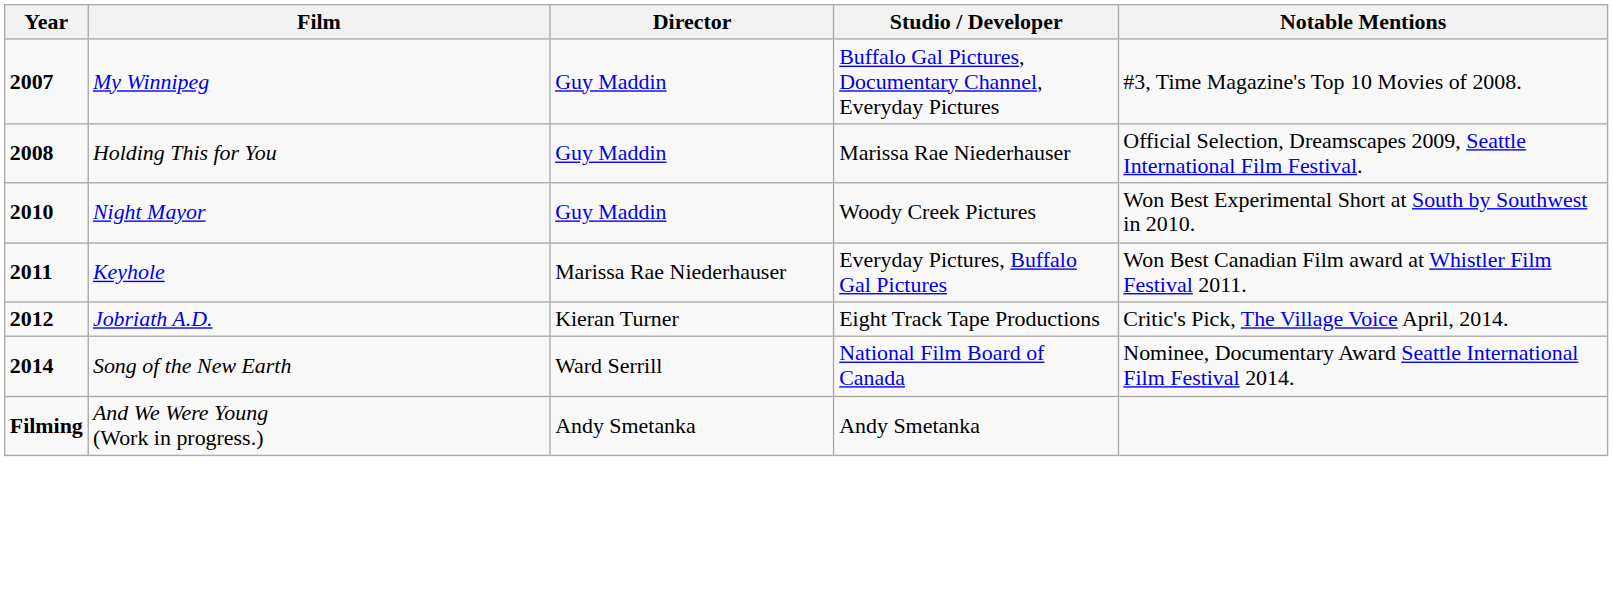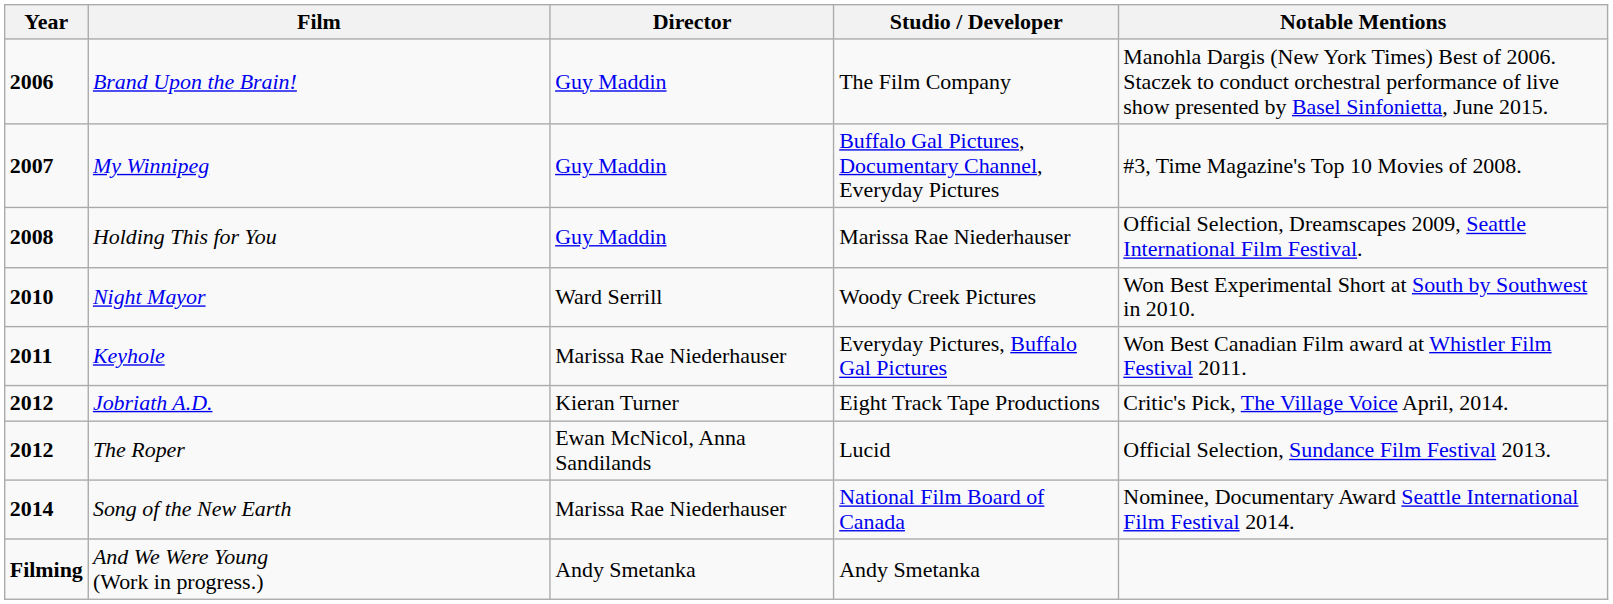+ row: 2006 | Brand Upon the Brain! | Guy Maddin | The Film Company | Manohla Dargis (New York Times) Best of 2006. Staczek to conduct orchestral performance of live show presented by Basel Sinfonietta, June 2015.
Night Mayor | Director: Guy Maddin -> Ward Serrill
+ row: 2012 | The Roper | Ewan McNicol, Anna Sandilands | Lucid | Official Selection, Sundance Film Festival 2013.
Song of the New Earth | Director: Ward Serrill -> Marissa Rae Niederhauser
